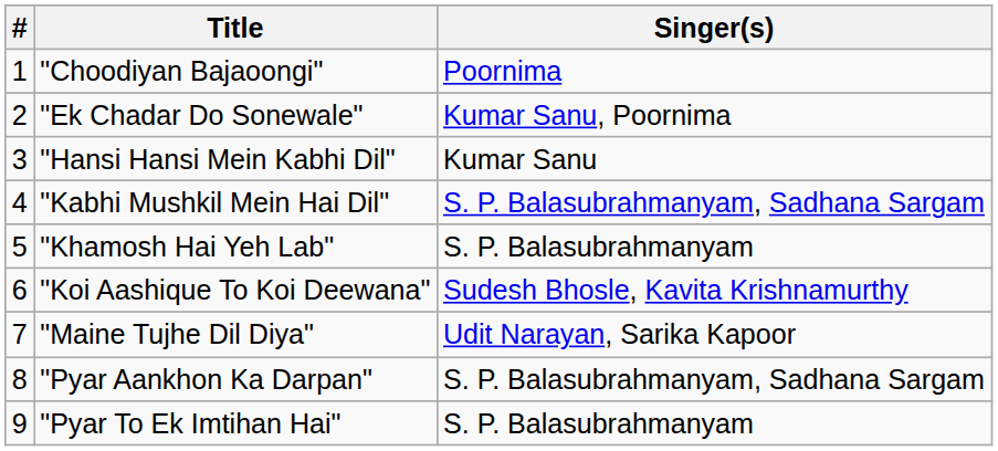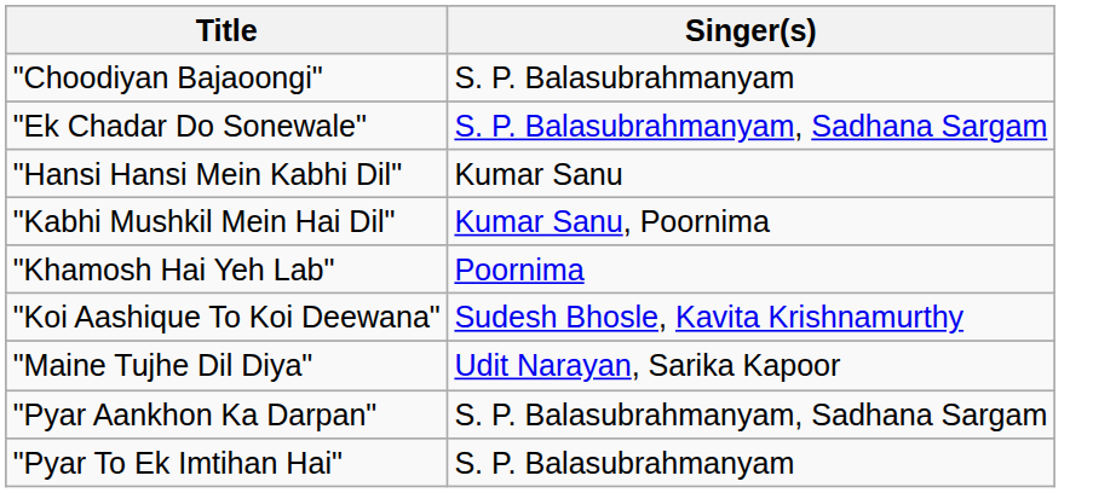- column: # | 1 | 2 | 3 | 4 | 5 | 6 | 7 | 8 | 9
"Choodiyan Bajaoongi" | Singer(s): Poornima -> S. P. Balasubrahmanyam
"Ek Chadar Do Sonewale" | Singer(s): Kumar Sanu, Poornima -> S. P. Balasubrahmanyam, Sadhana Sargam
"Kabhi Mushkil Mein Hai Dil" | Singer(s): S. P. Balasubrahmanyam, Sadhana Sargam -> Kumar Sanu, Poornima
"Khamosh Hai Yeh Lab" | Singer(s): S. P. Balasubrahmanyam -> Poornima
